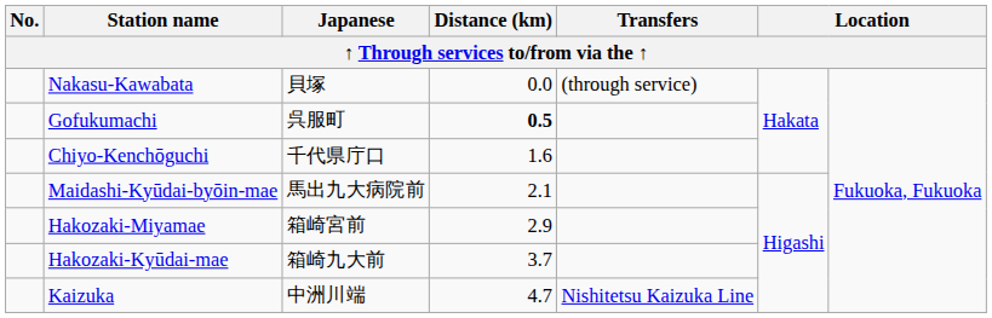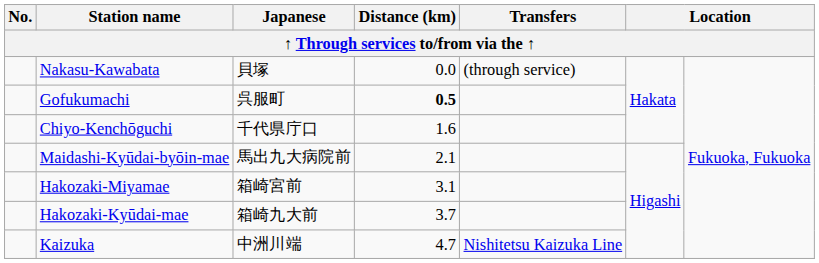Hakozaki-Miyamae | Distance (km): 2.9 -> 3.1
